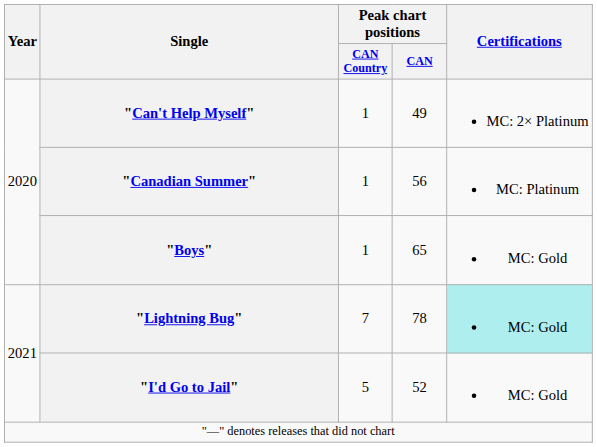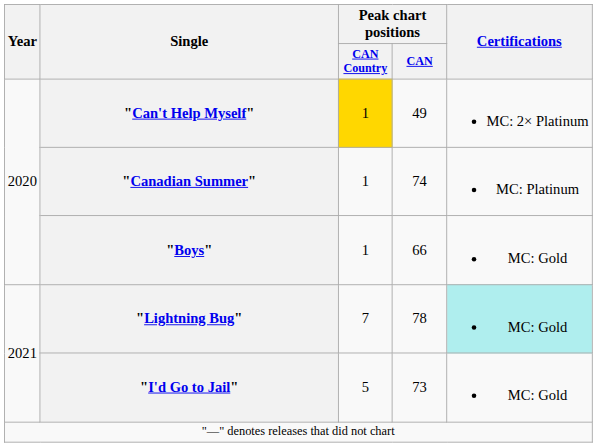"Can't Help Myself" | Peak chart positions / CAN Country: no background -> gold background
"Canadian Summer" | Peak chart positions / CAN: 56 -> 74
"Boys" | Peak chart positions / CAN: 65 -> 66
"I'd Go to Jail" | Peak chart positions / CAN: 52 -> 73
